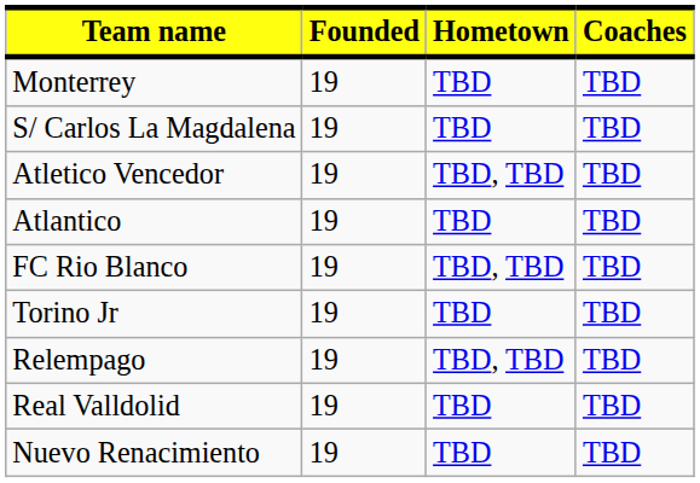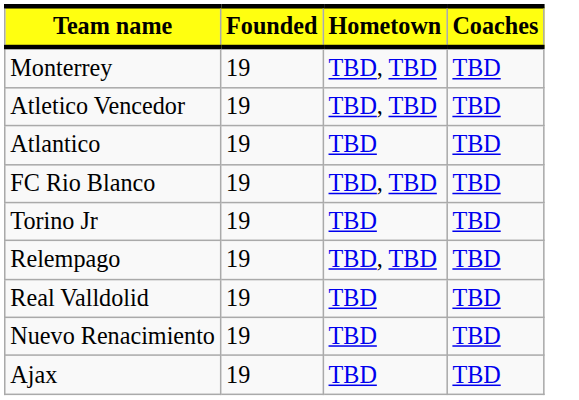Monterrey | Hometown: TBD -> TBD, TBD
- row: S/ Carlos La Magdalena | 19 | TBD | TBD
+ row: Ajax | 19 | TBD | TBD
